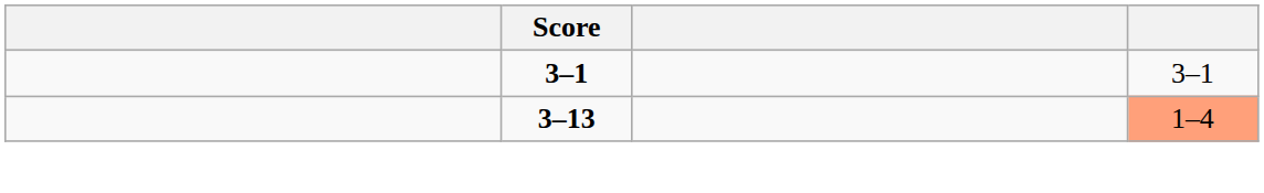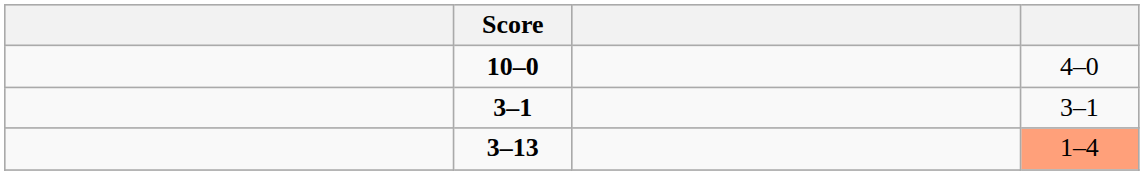+ row: 10–0 | 4–0
